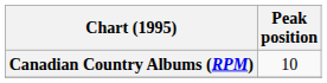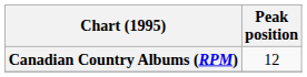Canadian Country Albums (RPM) | Peak position: 10 -> 12
